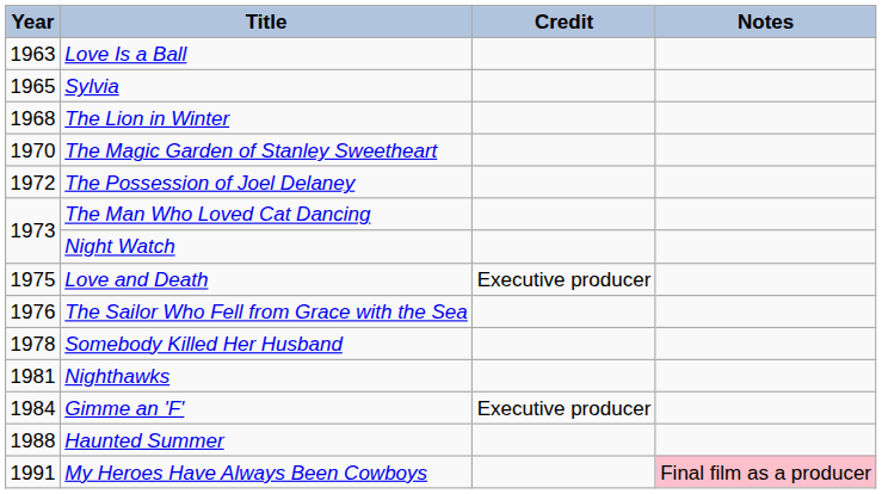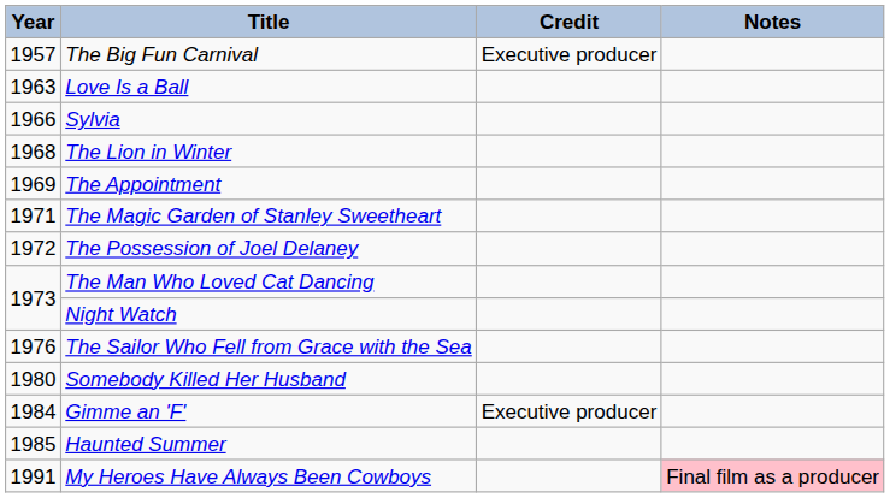+ row: 1957 | The Big Fun Carnival | Executive producer
Sylvia | Year: 1965 -> 1966
+ row: 1969 | The Appointment
The Magic Garden of Stanley Sweetheart | Year: 1970 -> 1971
- row: 1975 | Love and Death | Executive producer
Somebody Killed Her Husband | Year: 1978 -> 1980
- row: 1981 | Nighthawks
Haunted Summer | Year: 1988 -> 1985
